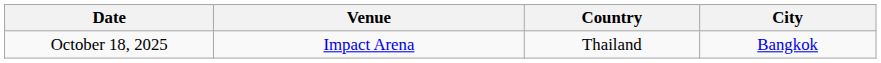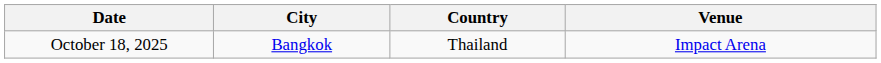columns swapped: City <-> Venue
